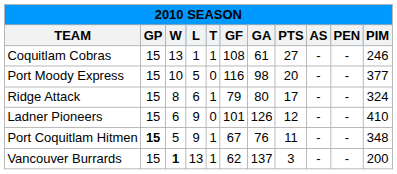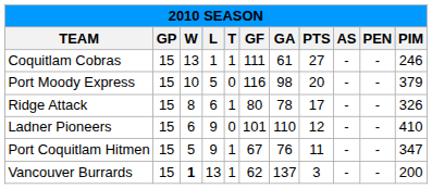Coquitlam Cobras | GF: 108 -> 111
Port Moody Express | PIM: 377 -> 379
Ridge Attack | GF: 79 -> 80
Ridge Attack | GA: 80 -> 78
Ridge Attack | PIM: 324 -> 326
Ladner Pioneers | GA: 126 -> 110
Port Coquitlam Hitmen | GP: bold -> normal
Port Coquitlam Hitmen | PIM: 348 -> 347
